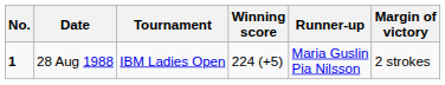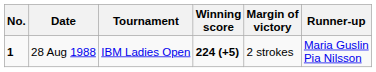columns swapped: Margin of victory <-> Runner-up
28 Aug 1988 | Winning score: normal -> bold
